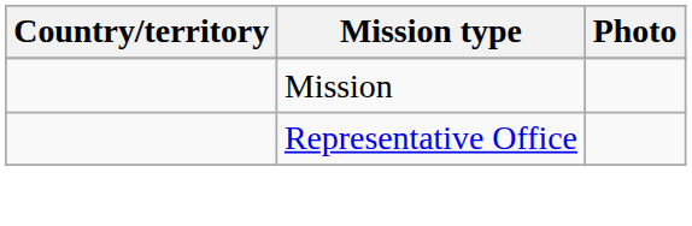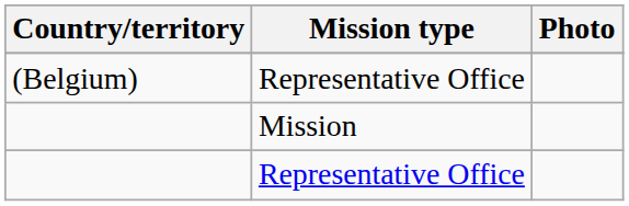+ row: (Belgium) | Representative Office
